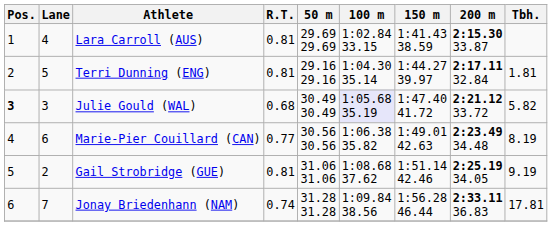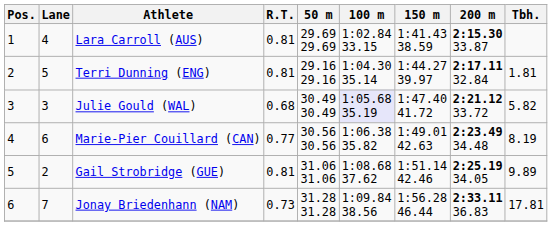Julie Gould (WAL) | Pos.: bold -> normal
Gail Strobridge (GUE) | Tbh.: 9.19 -> 9.89
Jonay Briedenhann (NAM) | R.T.: 0.74 -> 0.73
